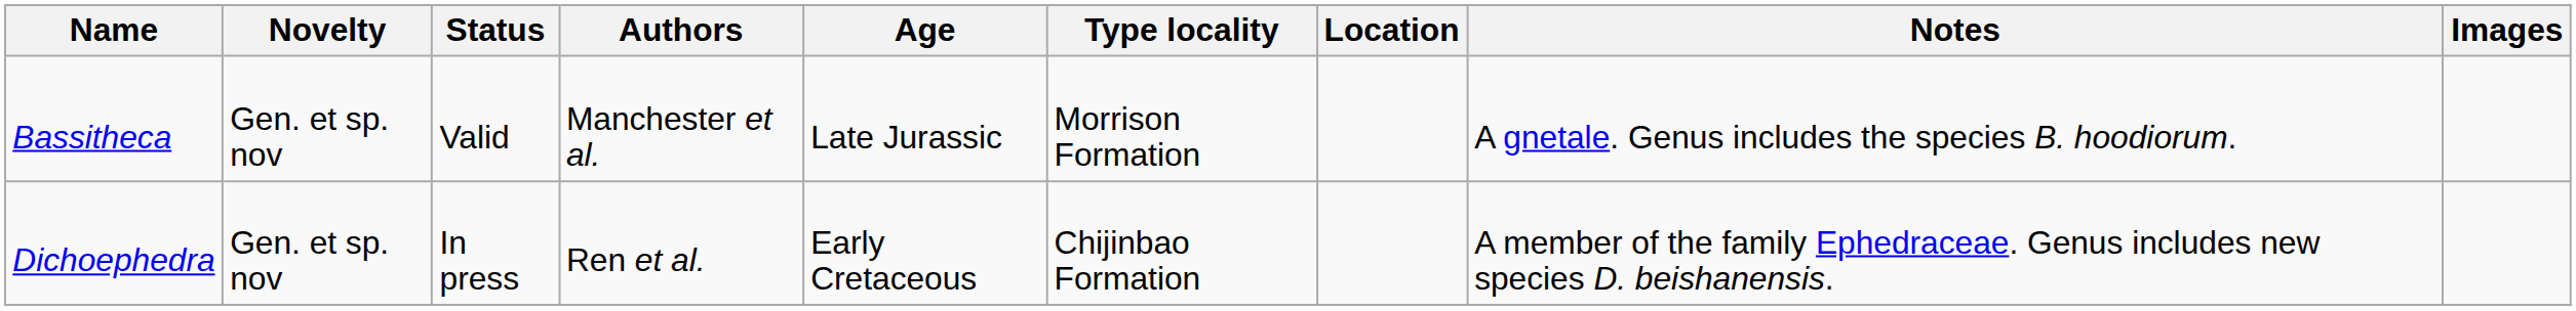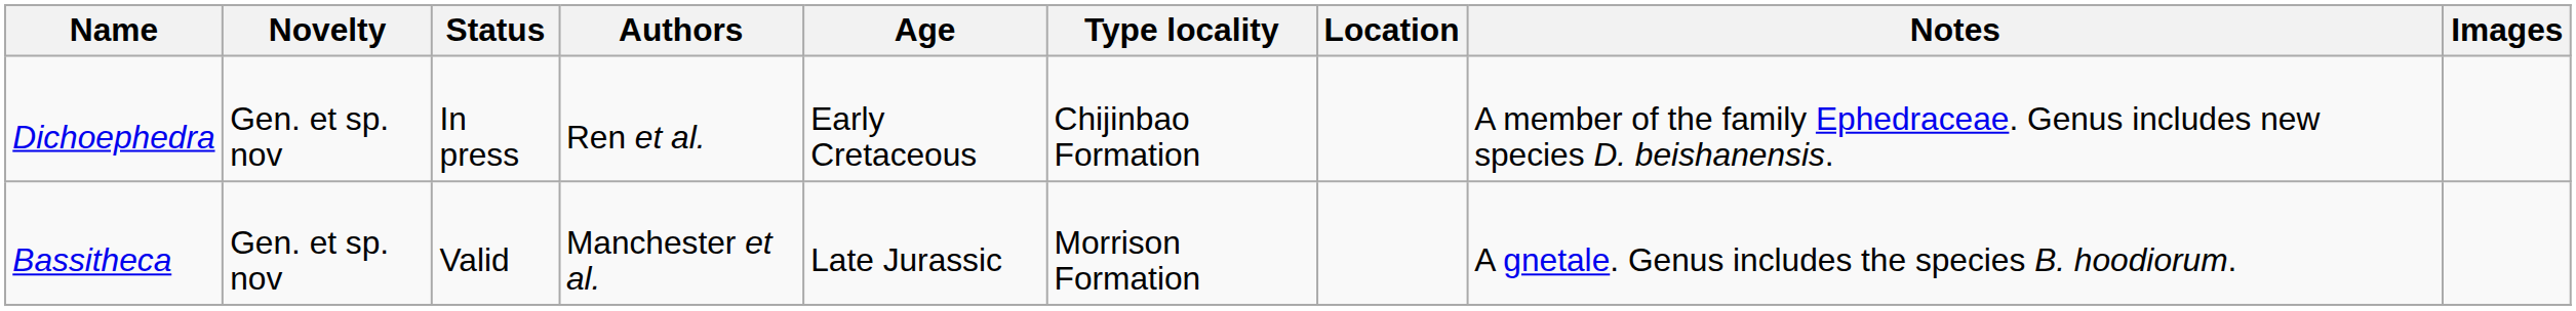rows swapped: Bassitheca <-> Dichoephedra
